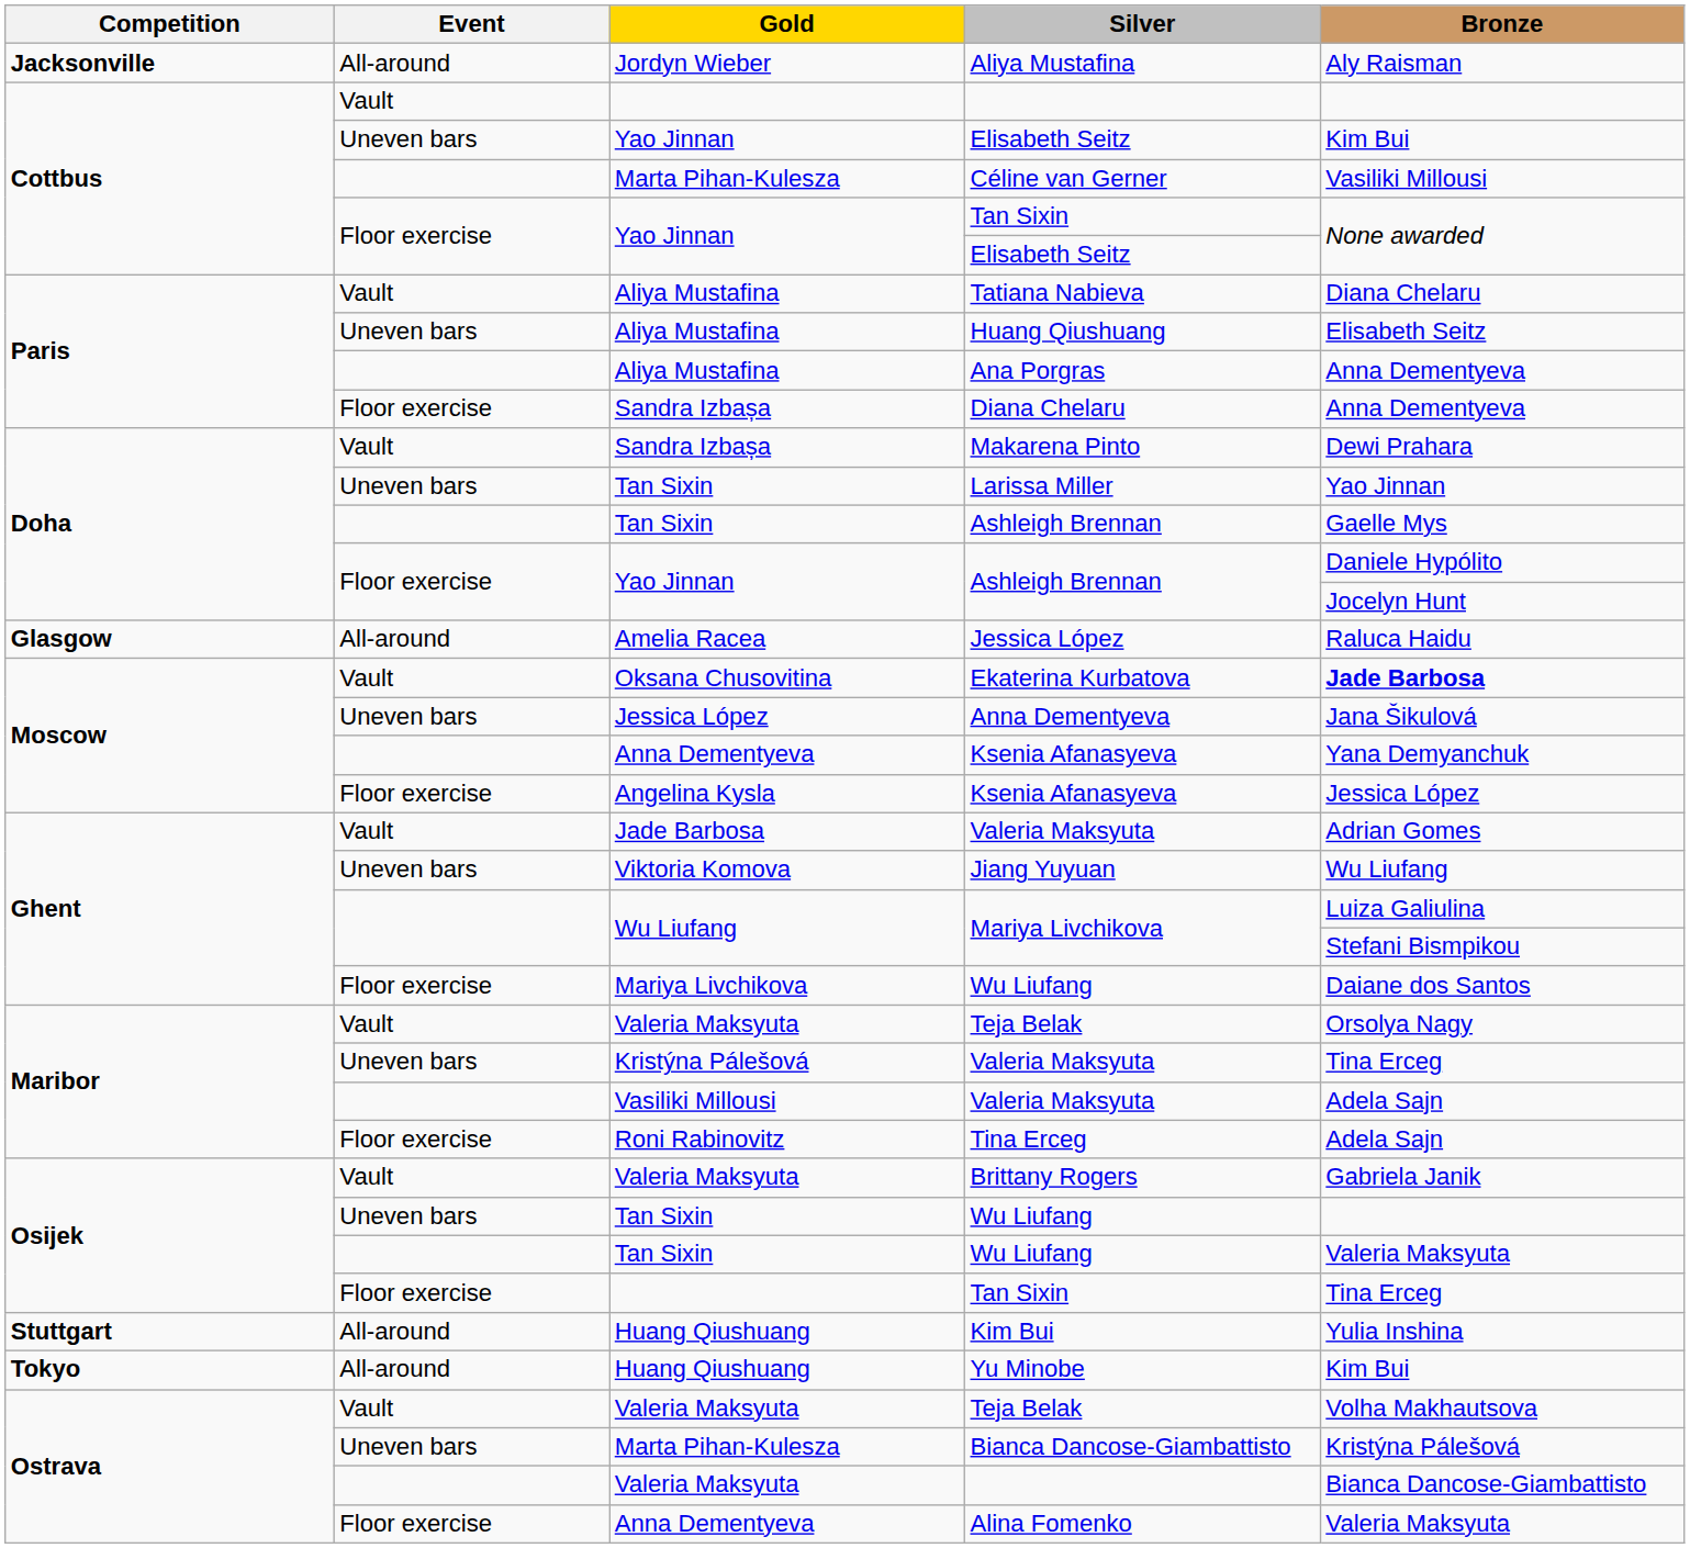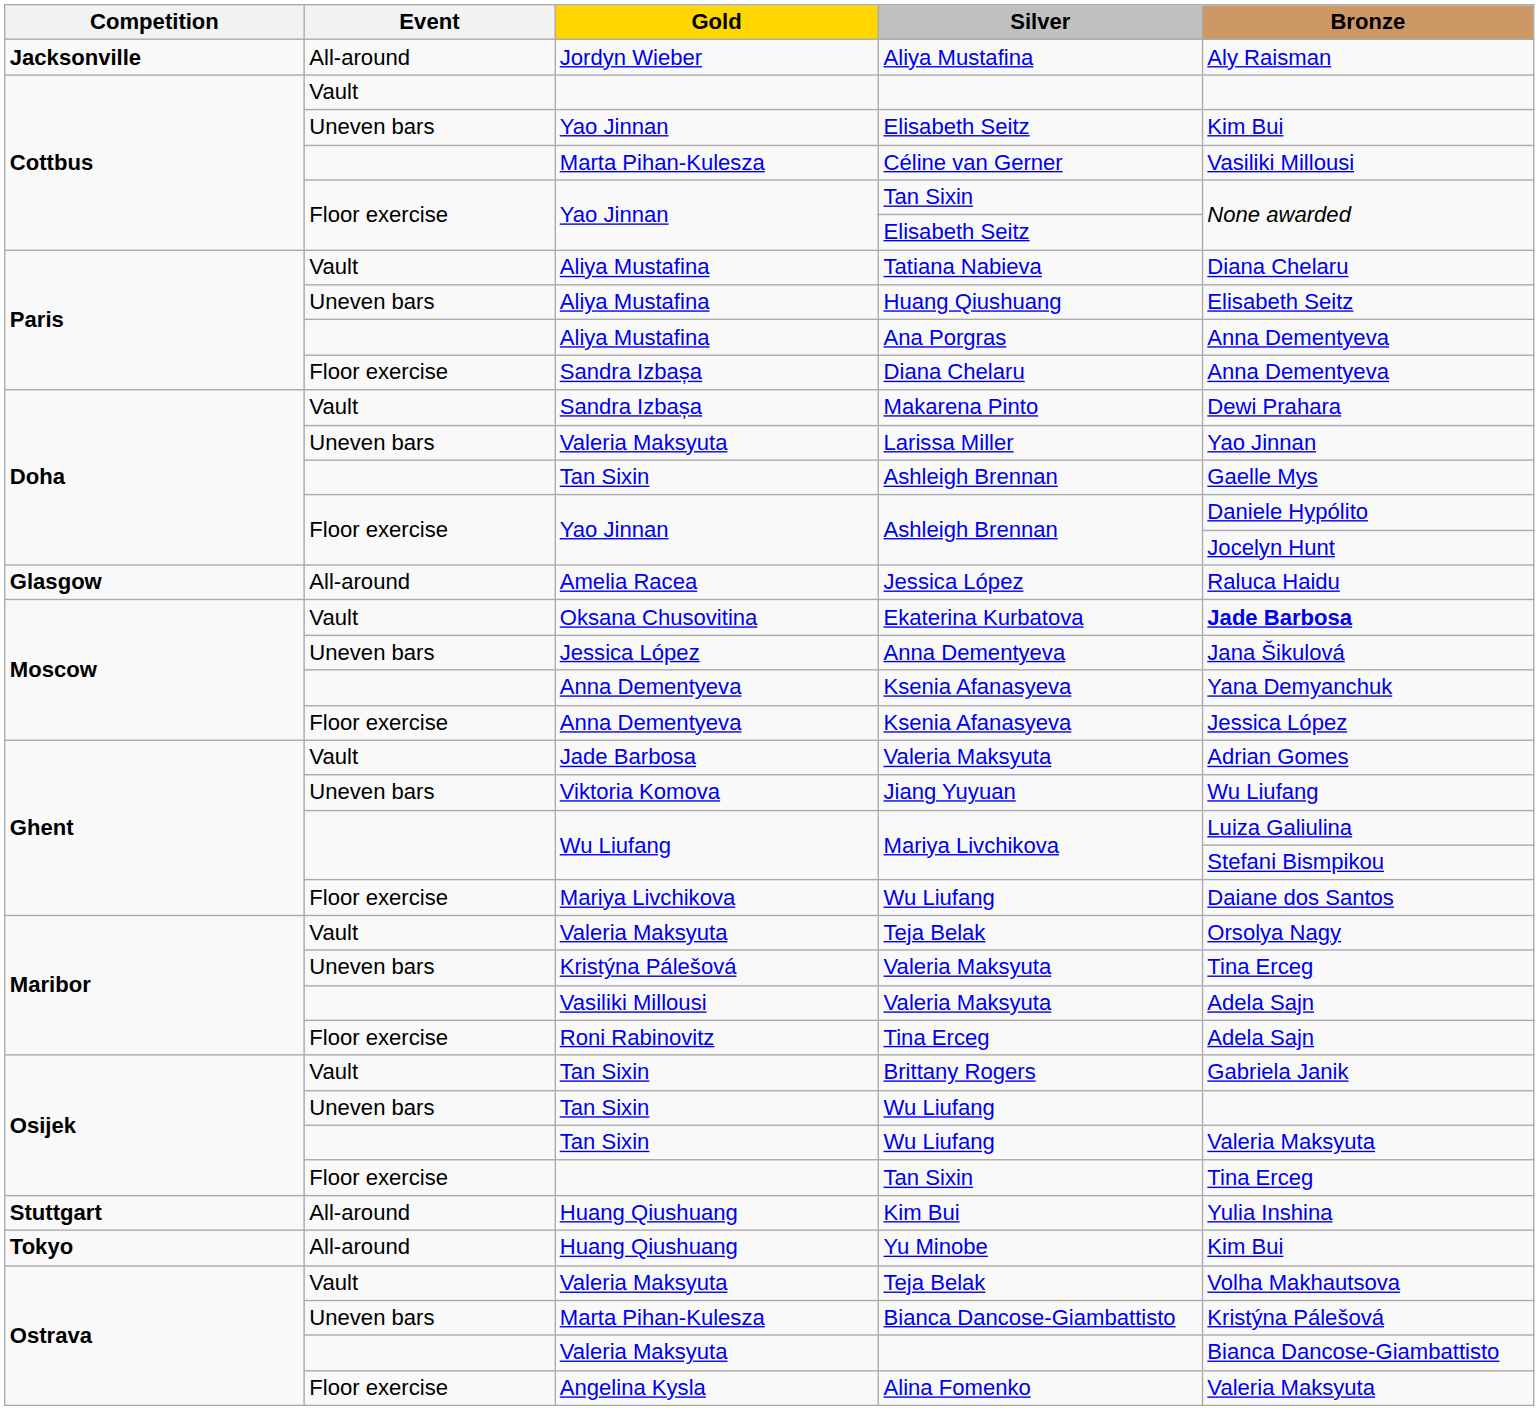Larissa Miller | Gold: Tan Sixin -> Valeria Maksyuta
Floor exercise / Ksenia Afanasyeva | Gold: Angelina Kysla -> Anna Dementyeva
Brittany Rogers | Gold: Valeria Maksyuta -> Tan Sixin
Alina Fomenko | Gold: Anna Dementyeva -> Angelina Kysla
